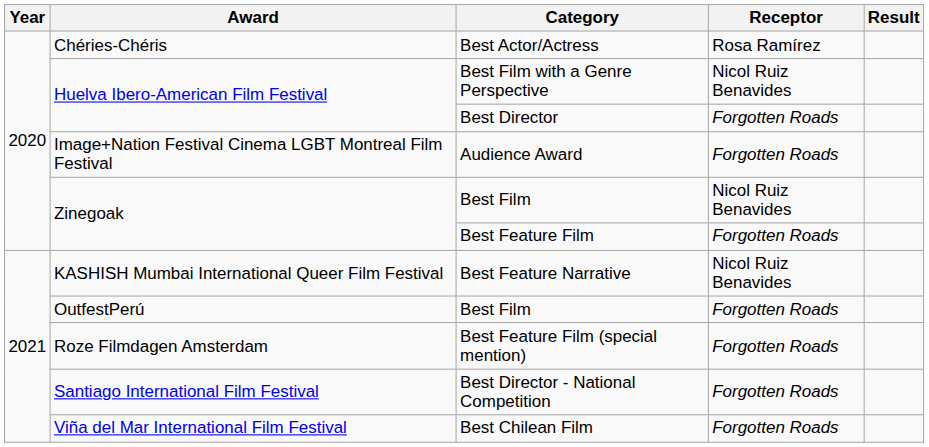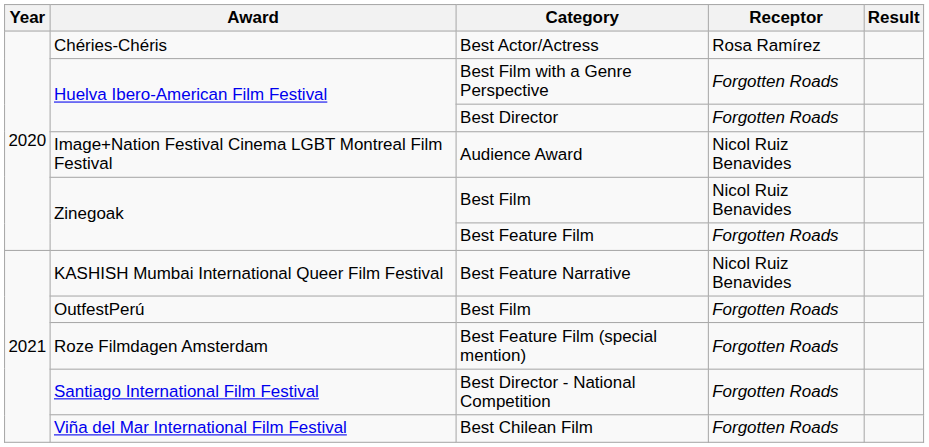Best Film with a Genre Perspective | Receptor: Nicol Ruiz Benavides -> Forgotten Roads
Audience Award | Receptor: Forgotten Roads -> Nicol Ruiz Benavides
